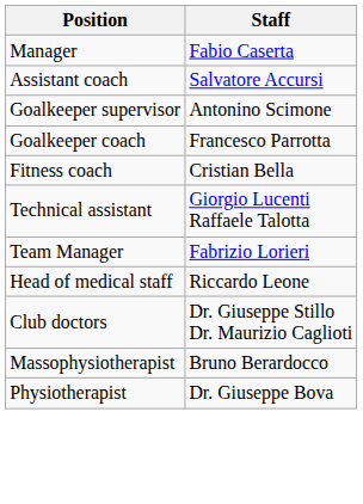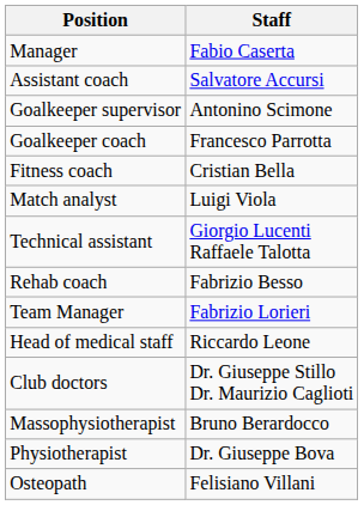+ row: Match analyst | Luigi Viola
+ row: Rehab coach | Fabrizio Besso
+ row: Osteopath | Felisiano Villani
